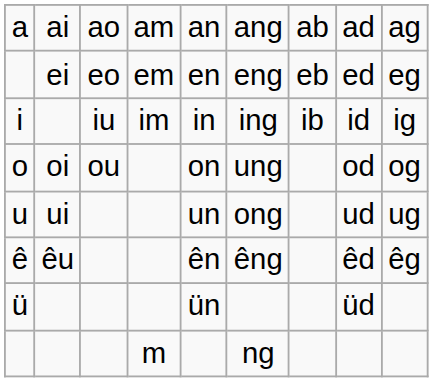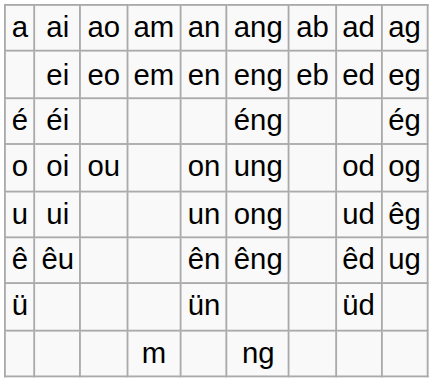+ row: é | éi | éng | ég
- row: i | iu | im | in | ing | ib | id | ig
u | column 9: ug -> êg
ê | column 9: êg -> ug
